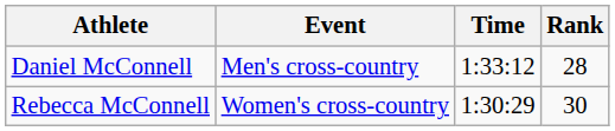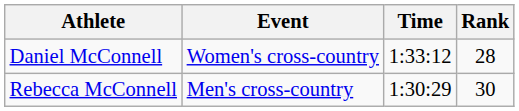Daniel McConnell | Event: Men's cross-country -> Women's cross-country
Rebecca McConnell | Event: Women's cross-country -> Men's cross-country
